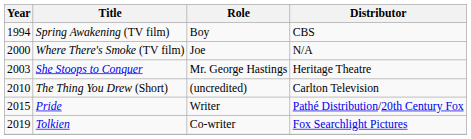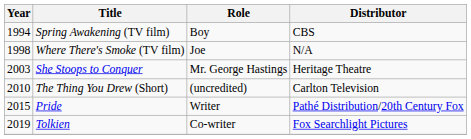Where There's Smoke (TV film) | Year: 2000 -> 1998
